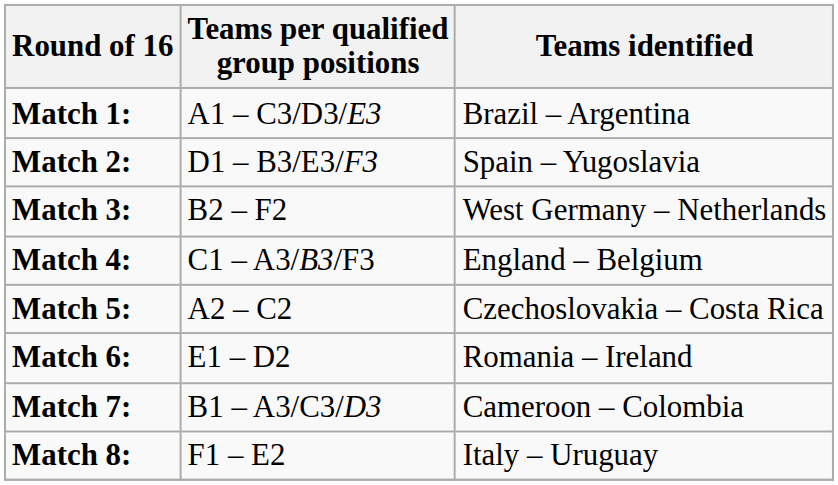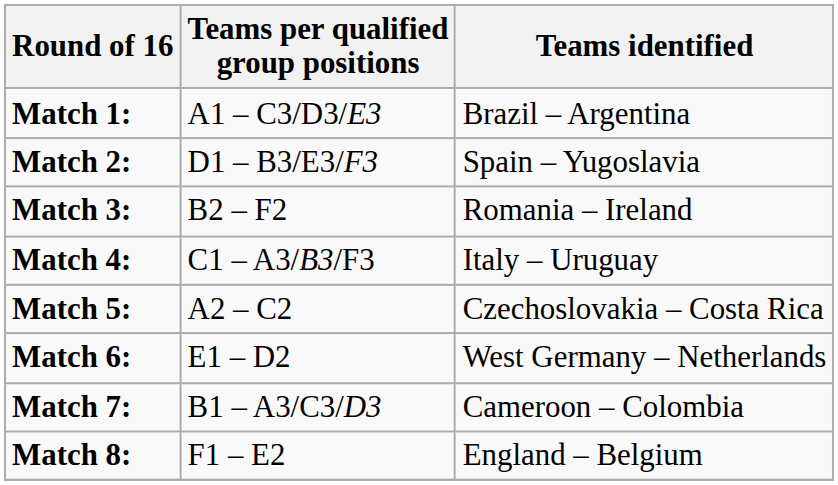Match 3: | Teams identified: West Germany – Netherlands -> Romania – Ireland
Match 4: | Teams identified: England – Belgium -> Italy – Uruguay
Match 6: | Teams identified: Romania – Ireland -> West Germany – Netherlands
Match 8: | Teams identified: Italy – Uruguay -> England – Belgium
